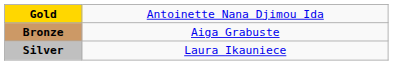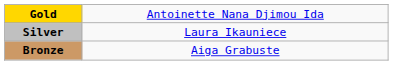rows swapped: Silver <-> Bronze
